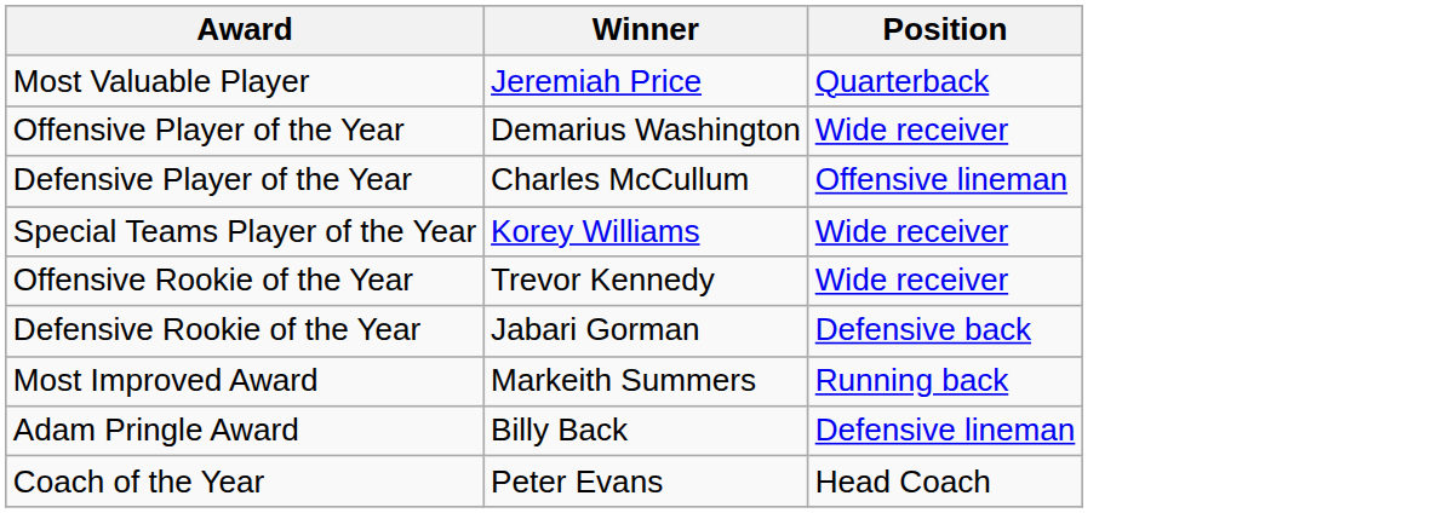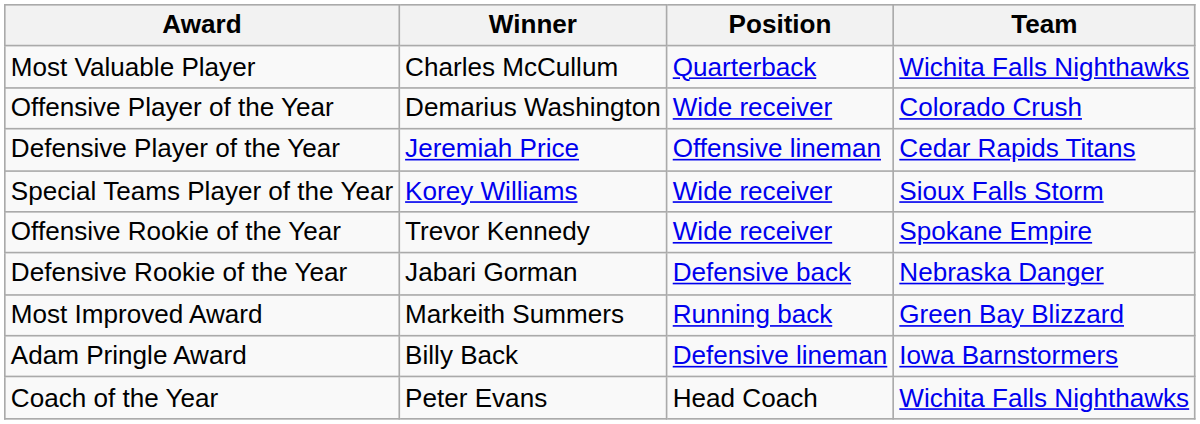+ column: Team | Wichita Falls Nighthawks | Colorado Crush | Cedar Rapids Titans | Sioux Falls Storm | Spokane Empire | Nebraska Danger | Green Bay Blizzard | Iowa Barnstormers | Wichita Falls Nighthawks
Most Valuable Player | Winner: Jeremiah Price -> Charles McCullum
Defensive Player of the Year | Winner: Charles McCullum -> Jeremiah Price
